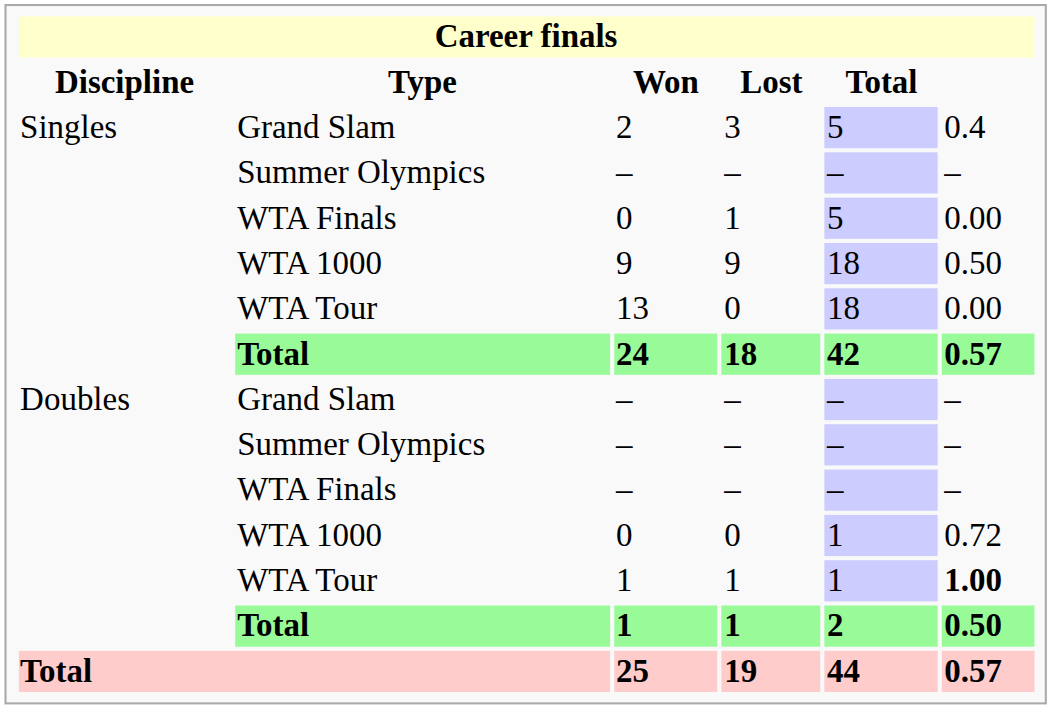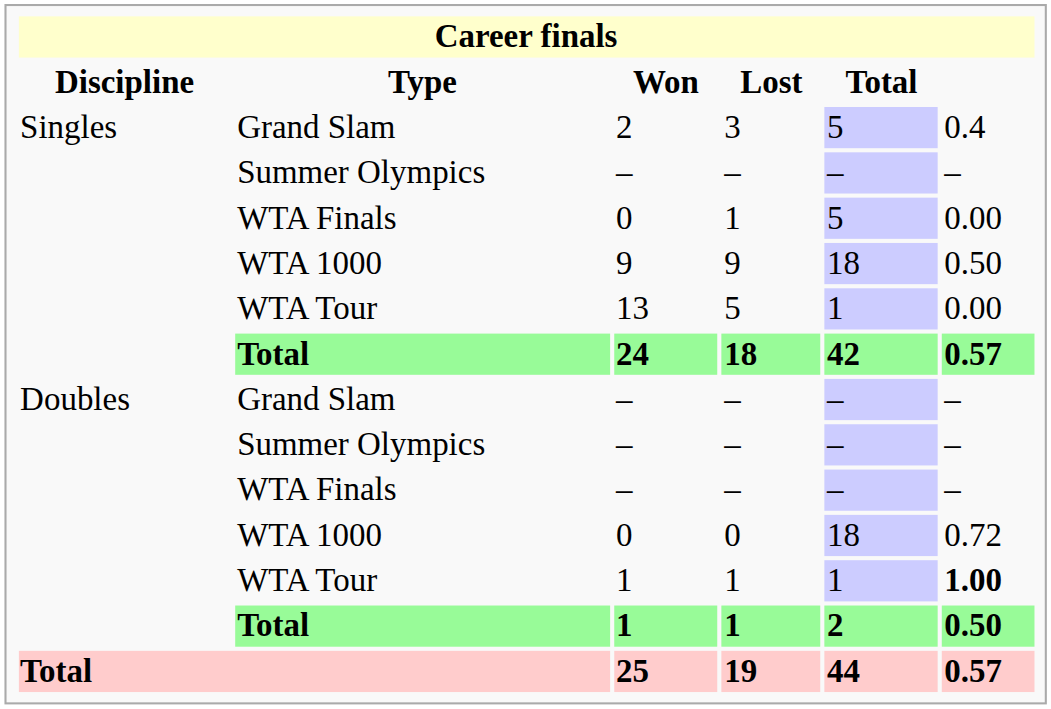13 | Lost: 0 -> 5
13 | Total: 18 -> 1
WTA 1000 / 0 | Total: 1 -> 18
